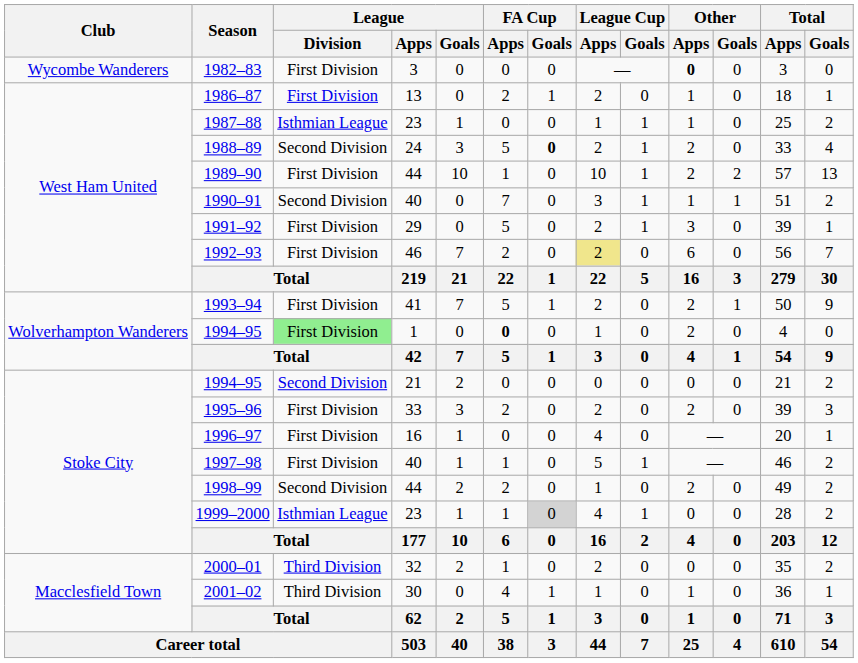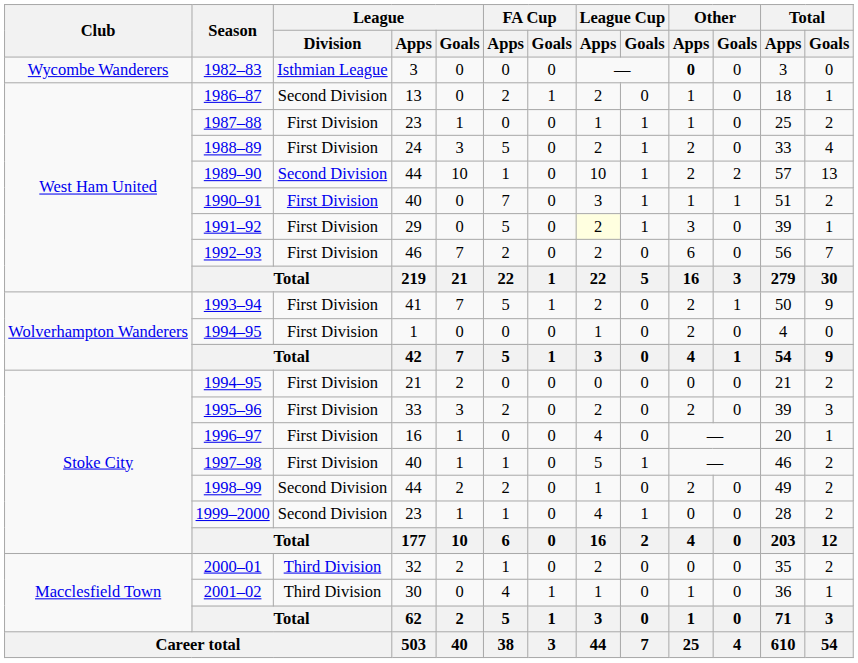1982–83 | League / Division: First Division -> Isthmian League
1986–87 | League / Division: First Division -> Second Division
1987–88 | League / Division: Isthmian League -> First Division
1988–89 | League / Division: Second Division -> First Division
1988–89 | FA Cup / Goals: bold -> normal
1989–90 | League / Division: First Division -> Second Division
1990–91 | League / Division: Second Division -> First Division
1991–92 | League Cup / Apps: no background -> lightyellow background
1992–93 | League Cup / Apps: khaki background -> no background
1994–95 / 1 | League / Division: lightgreen background -> no background
1994–95 / 1 | FA Cup / Apps: bold -> normal
1994–95 / 21 | League / Division: Second Division -> First Division
1999–2000 | League / Division: Isthmian League -> Second Division
1999–2000 | FA Cup / Goals: lightgrey background -> no background
